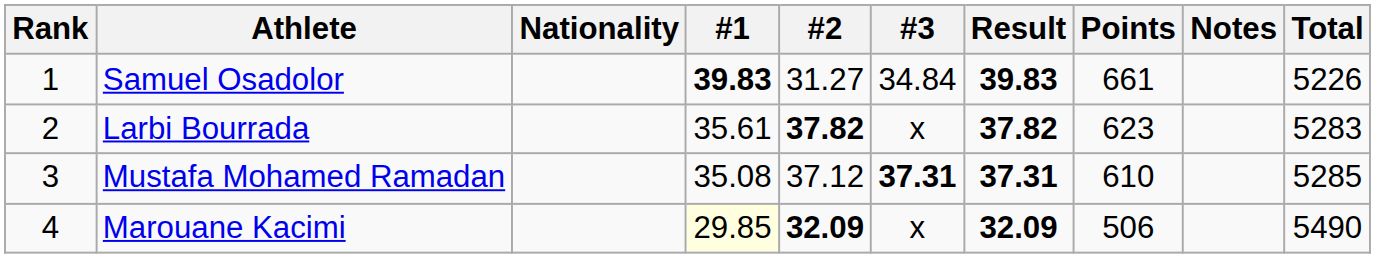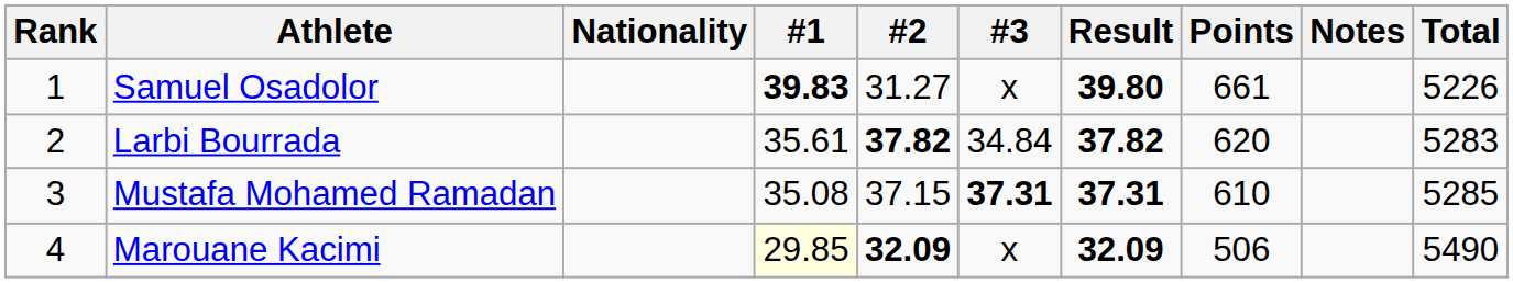Samuel Osadolor | #3: 34.84 -> x
Samuel Osadolor | Result: 39.83 -> 39.80
Larbi Bourrada | #3: x -> 34.84
Larbi Bourrada | Points: 623 -> 620
Mustafa Mohamed Ramadan | #2: 37.12 -> 37.15
